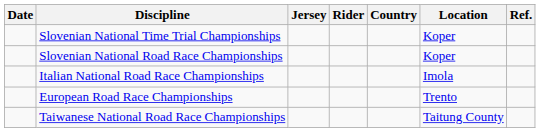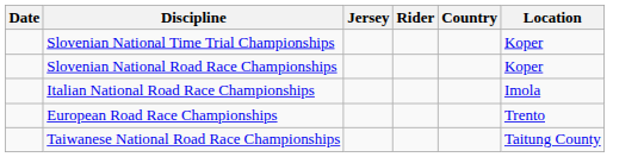- column: Ref.
